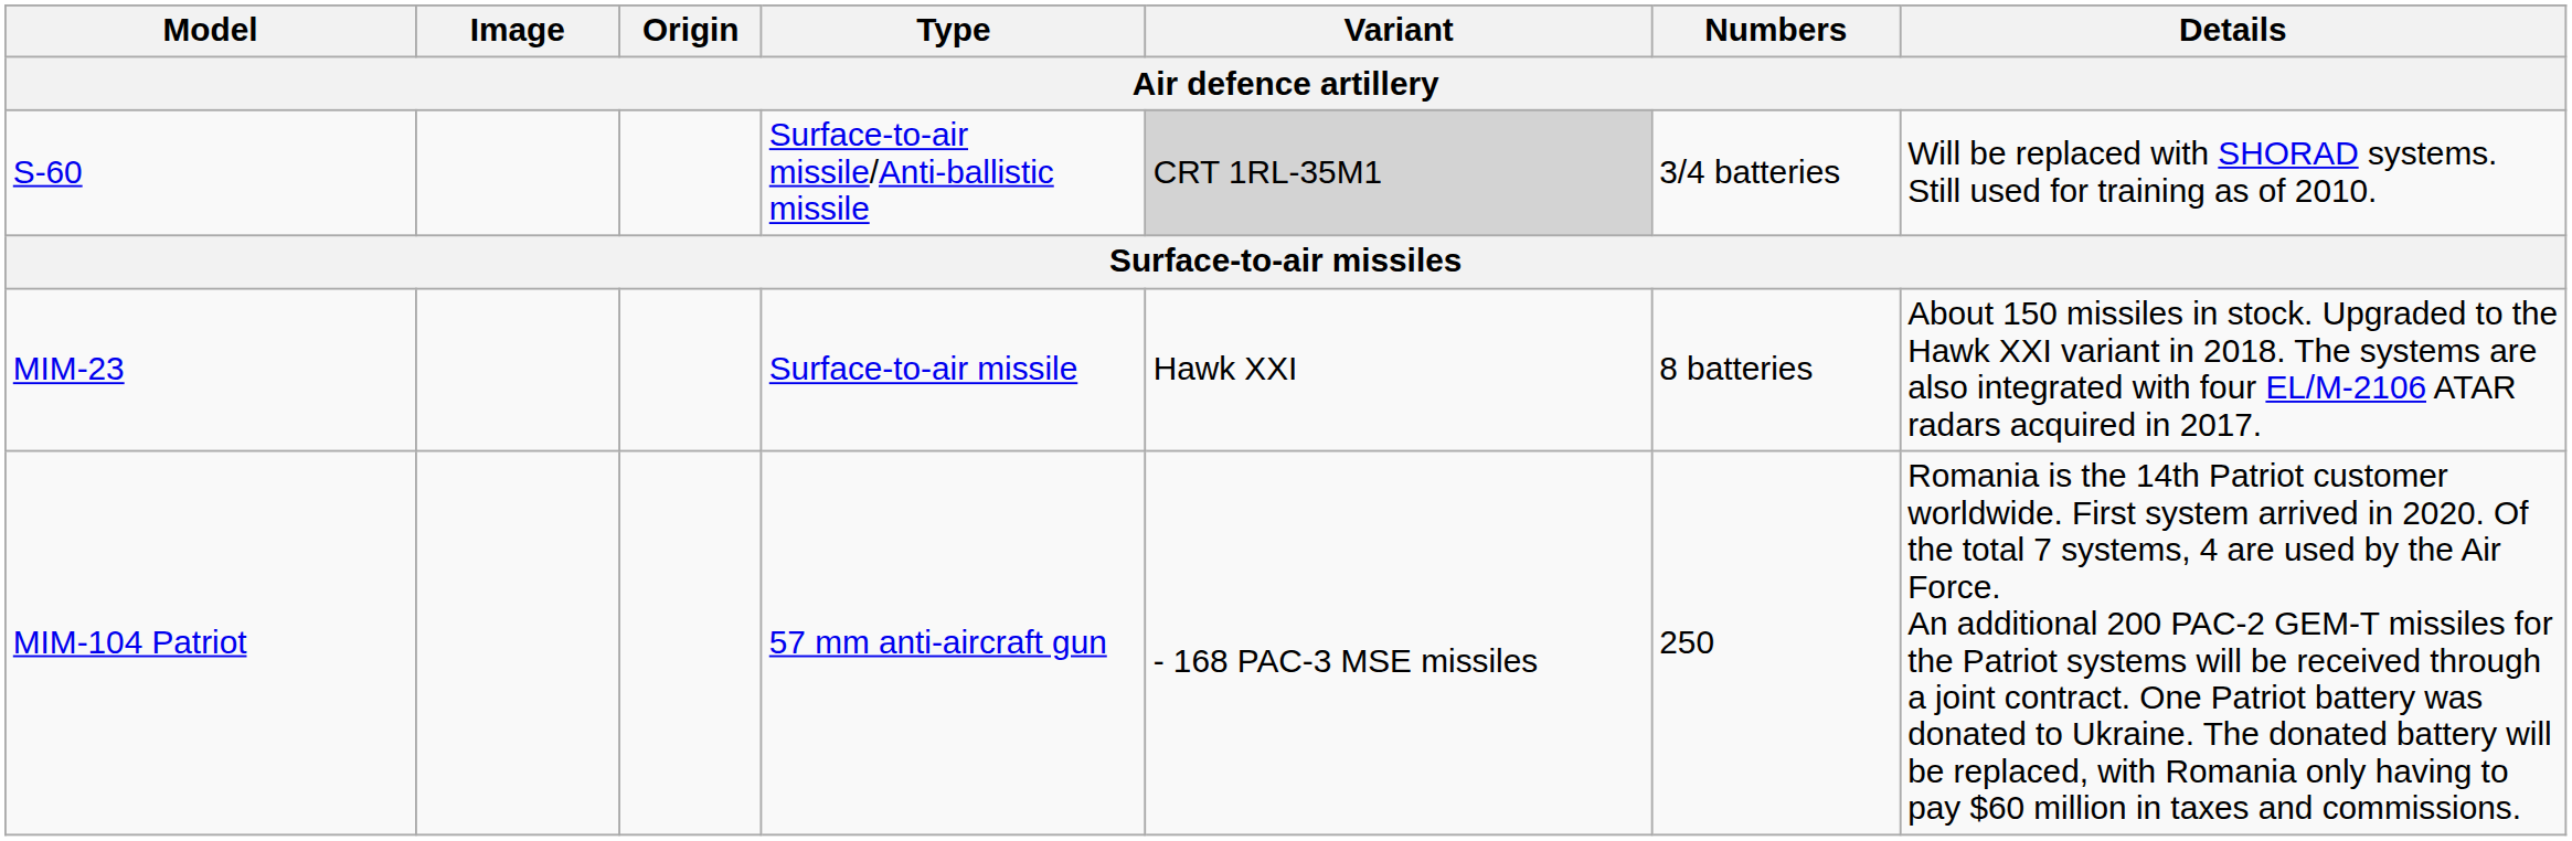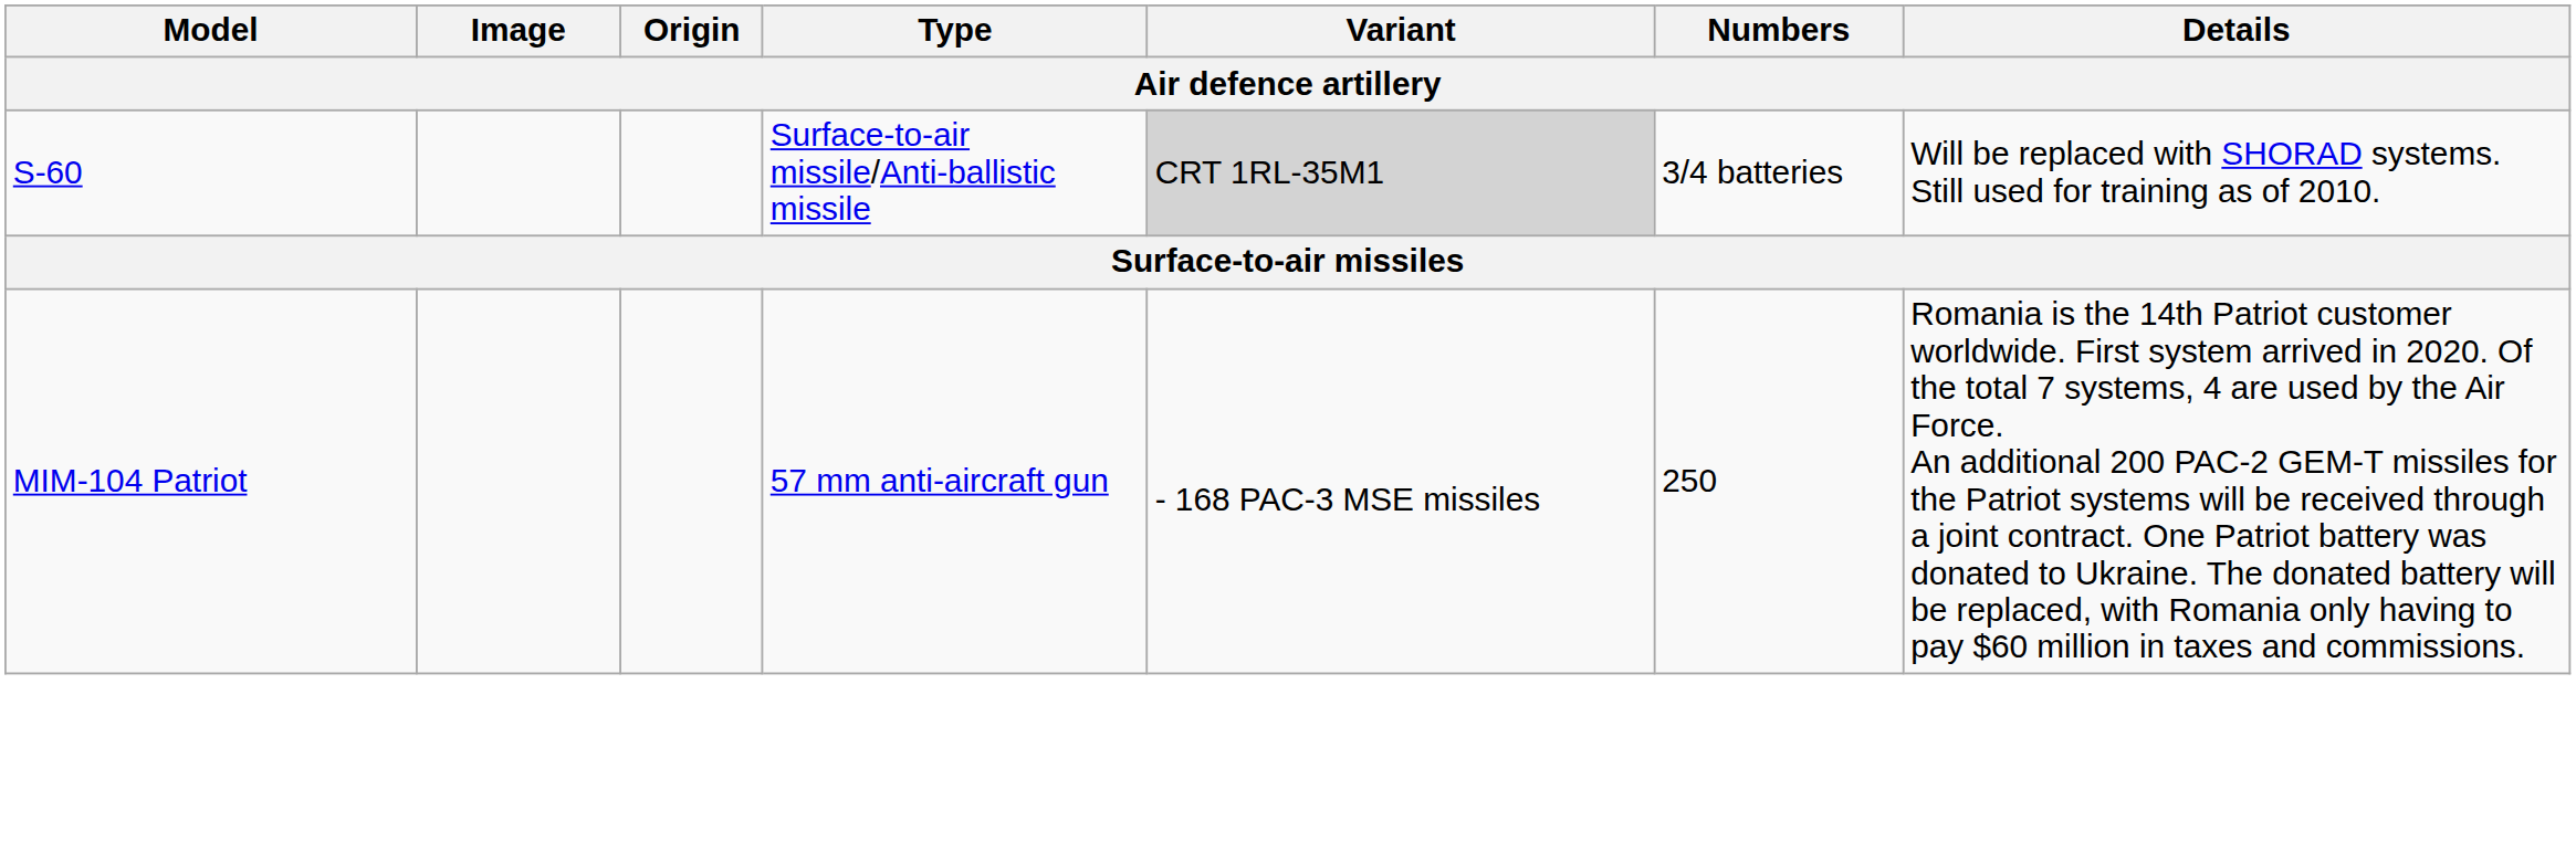- row: MIM-23 | Surface-to-air missile | Hawk XXI | 8 batteries | About 150 missiles in stock. Upgraded to the Hawk XXI variant in 2018. The systems are also integrated with four EL/M-2106 ATAR radars acquired in 2017.
